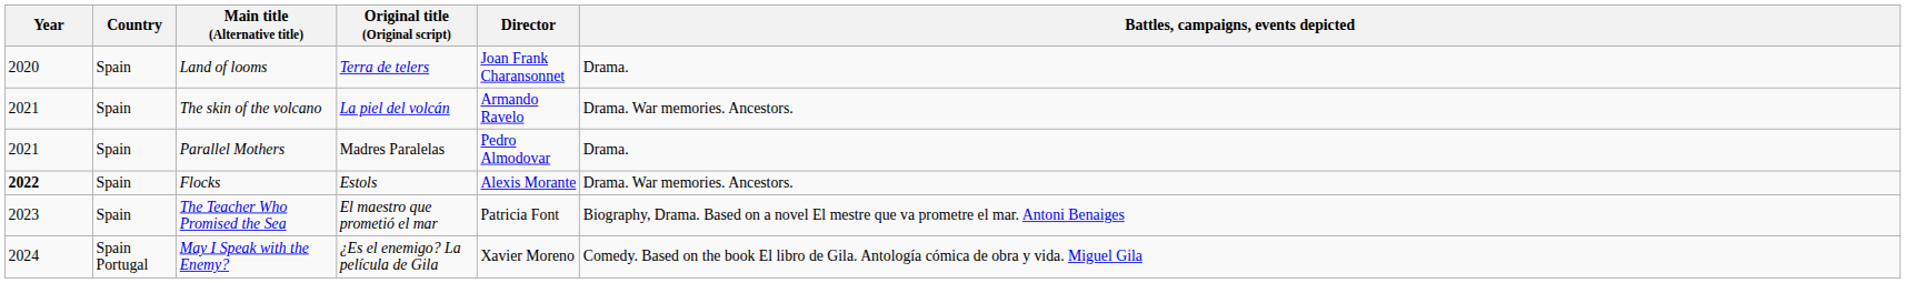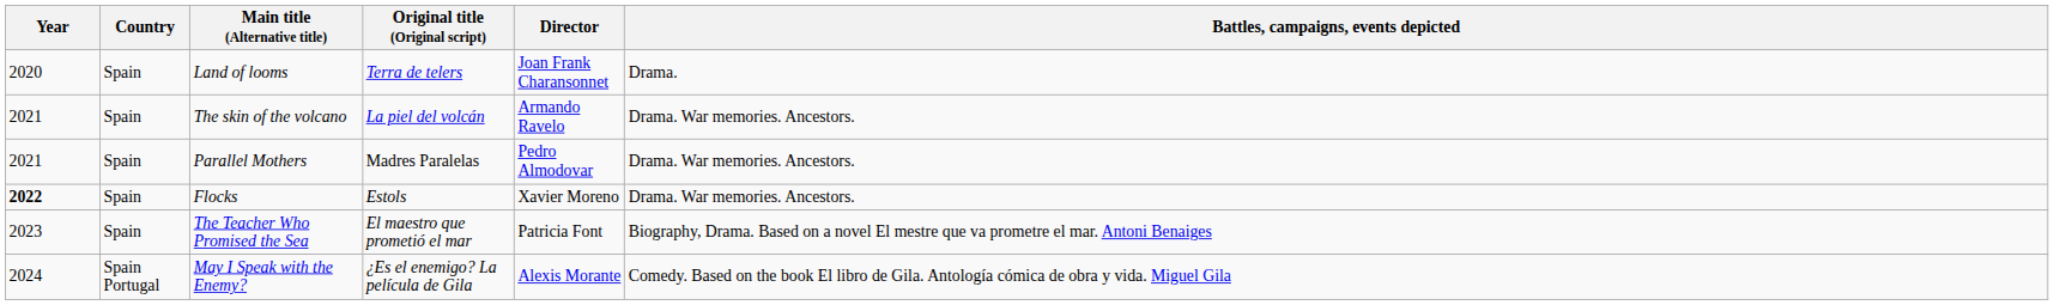Parallel Mothers | Battles, campaigns, events depicted: Drama. -> Drama. War memories. Ancestors.
Flocks | Director: Alexis Morante -> Xavier Moreno
May I Speak with the Enemy? | Director: Xavier Moreno -> Alexis Morante
